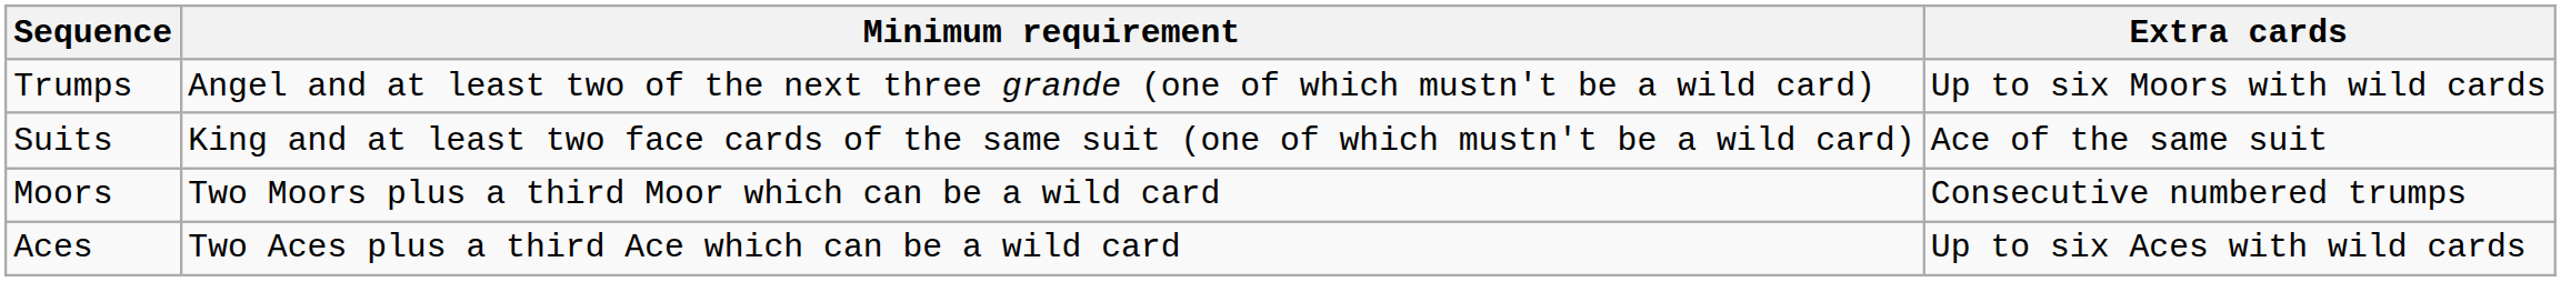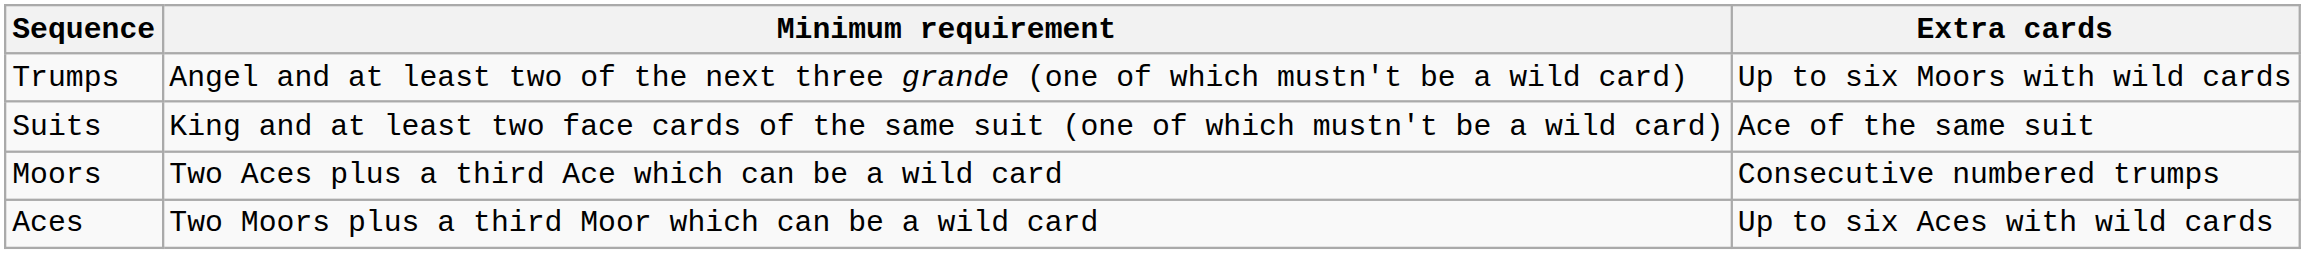Moors | Minimum requirement: Two Moors plus a third Moor which can be a wild card -> Two Aces plus a third Ace which can be a wild card
Aces | Minimum requirement: Two Aces plus a third Ace which can be a wild card -> Two Moors plus a third Moor which can be a wild card
